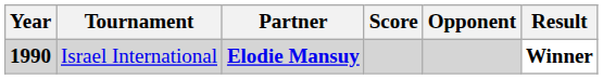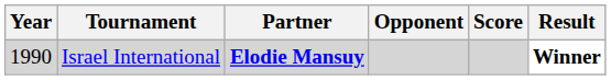columns swapped: Opponent <-> Score
Israel International | Year: bold -> normal
